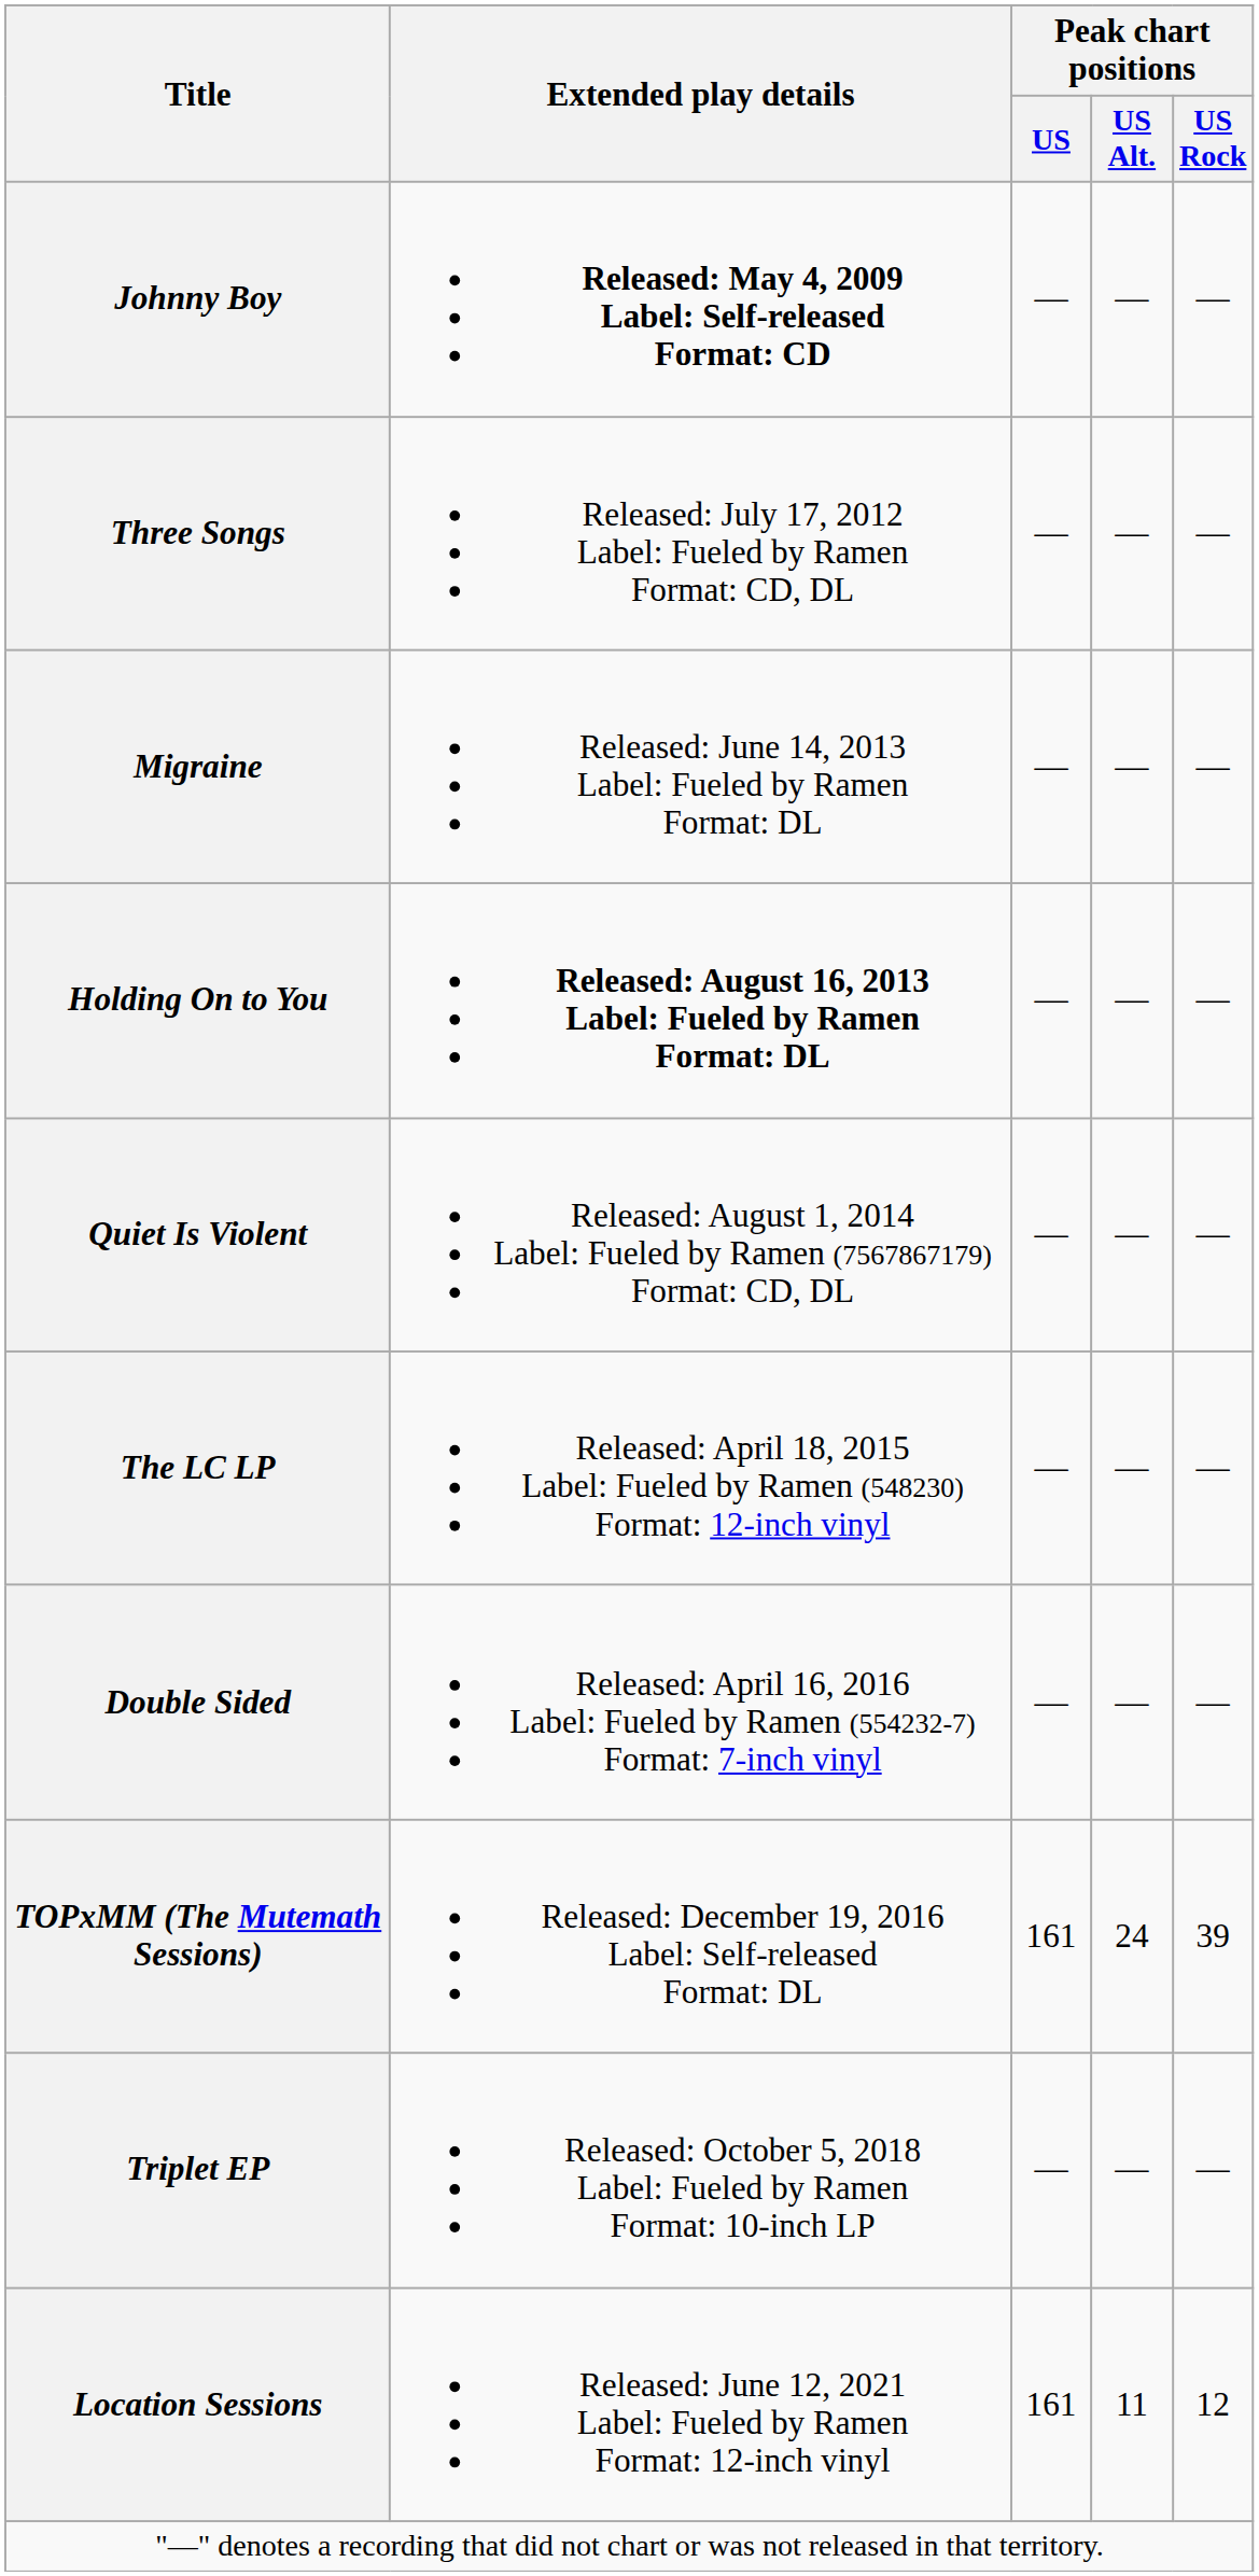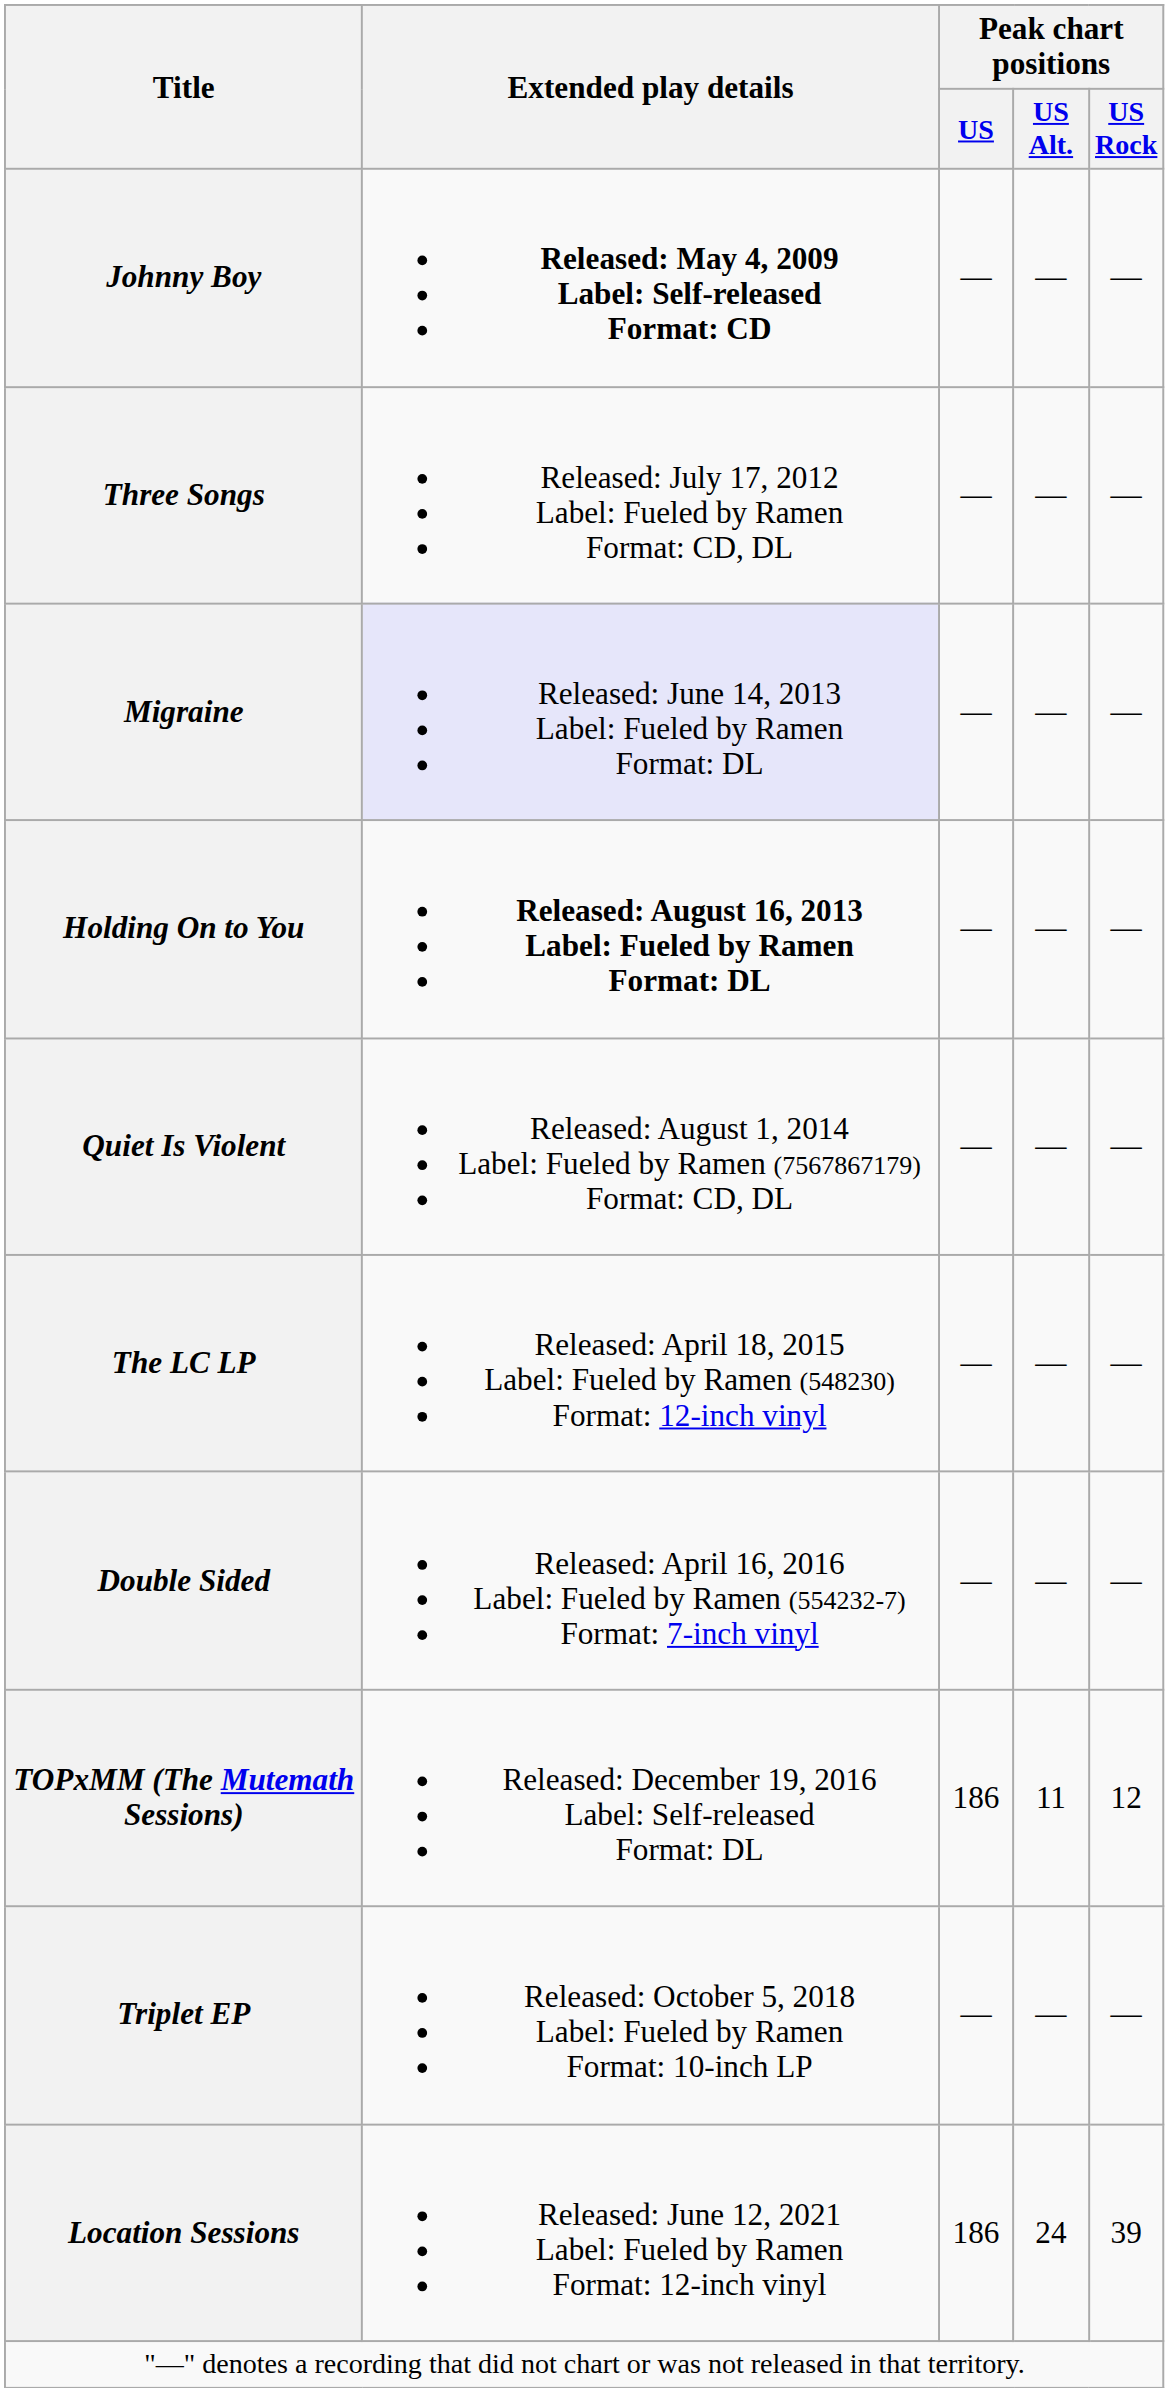Migraine | Extended play details: no background -> lavender background
TOPxMM (The Mutemath Sessions) | Peak chart positions / US: 161 -> 186
TOPxMM (The Mutemath Sessions) | Peak chart positions / US Alt.: 24 -> 11
TOPxMM (The Mutemath Sessions) | Peak chart positions / US Rock: 39 -> 12
Location Sessions | Peak chart positions / US: 161 -> 186
Location Sessions | Peak chart positions / US Alt.: 11 -> 24
Location Sessions | Peak chart positions / US Rock: 12 -> 39
